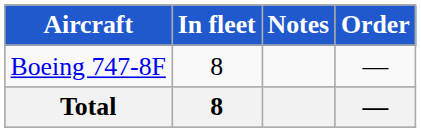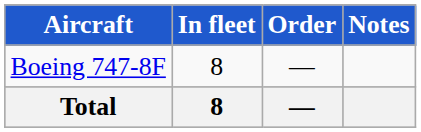columns swapped: Order <-> Notes
